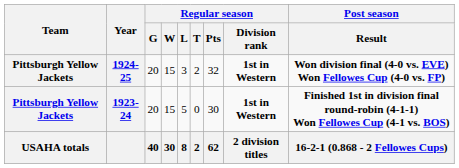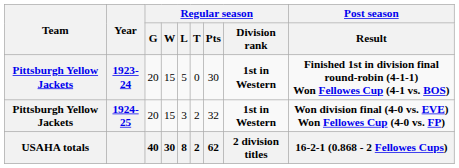rows swapped: 1923-24 <-> 1924-25
